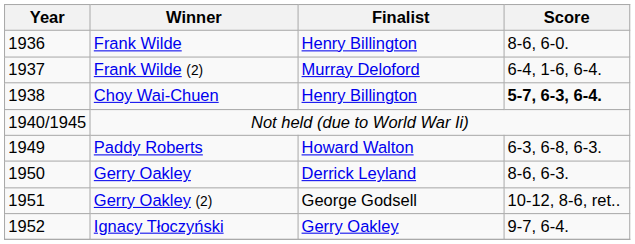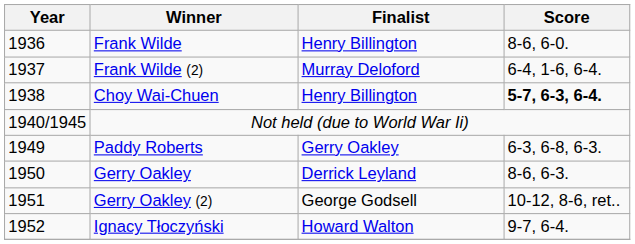Paddy Roberts | Finalist: Howard Walton -> Gerry Oakley
Ignacy Tłoczyński | Finalist: Gerry Oakley -> Howard Walton
